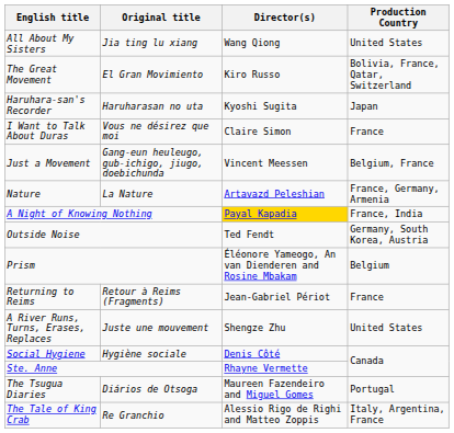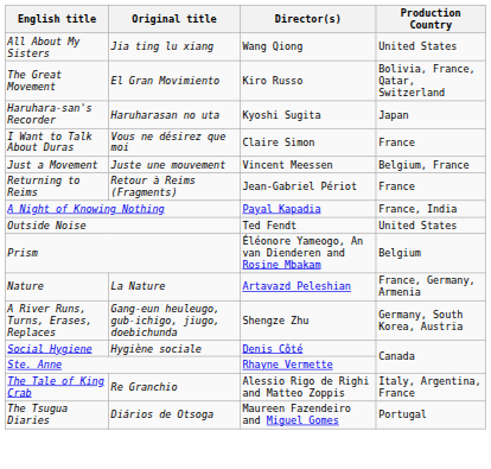Just a Movement | Original title: Gang-eun heuleugo, gub-ichigo, jiugo, doebichunda -> Juste une mouvement
rows swapped: Nature <-> Returning to Reims
A Night of Knowing Nothing | Director(s): gold background -> no background
Outside Noise | Production Country: Germany, South Korea, Austria -> United States
A River Runs, Turns, Erases, Replaces | Original title: Juste une mouvement -> Gang-eun heuleugo, gub-ichigo, jiugo, doebichunda
A River Runs, Turns, Erases, Replaces | Production Country: United States -> Germany, South Korea, Austria
rows swapped: The Tale of King Crab <-> The Tsugua Diaries
